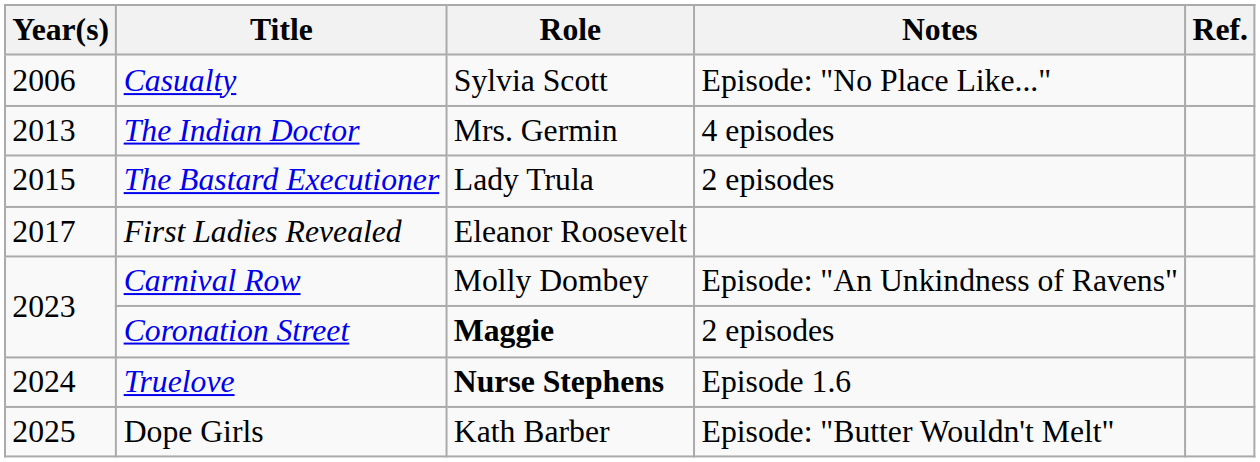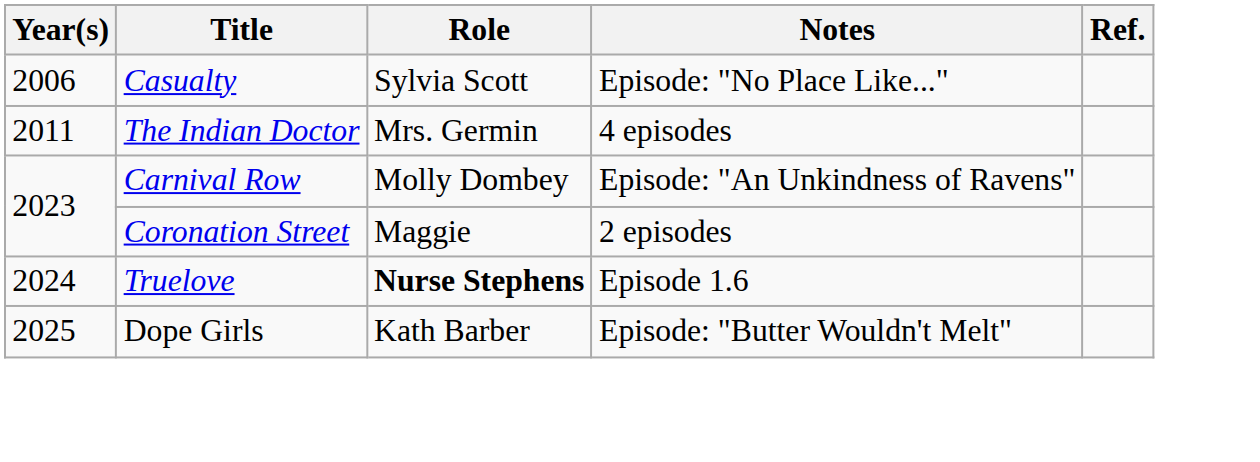The Indian Doctor | Year(s): 2013 -> 2011
- row: 2015 | The Bastard Executioner | Lady Trula | 2 episodes
- row: 2017 | First Ladies Revealed | Eleanor Roosevelt
Coronation Street | Role: bold -> normal
